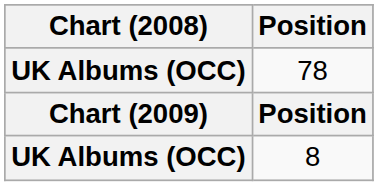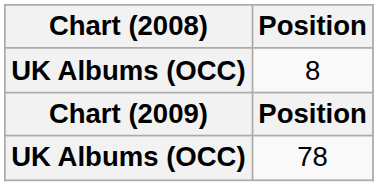rows swapped: 8 <-> 78
